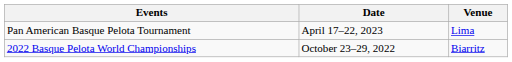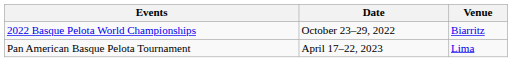rows swapped: 2022 Basque Pelota World Championships <-> Pan American Basque Pelota Tournament
